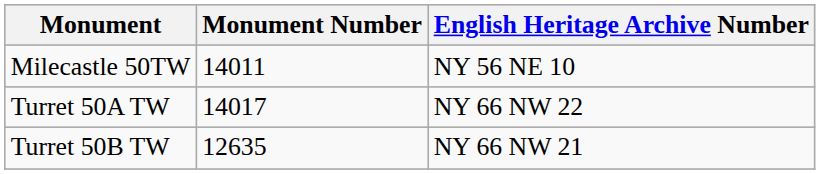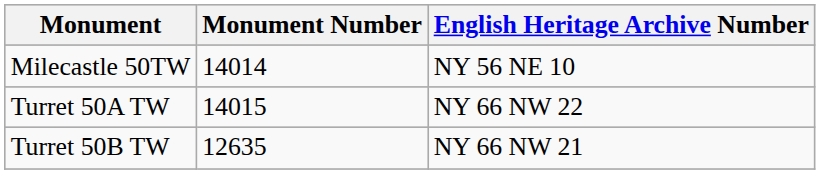Milecastle 50TW | Monument Number: 14011 -> 14014
Turret 50A TW | Monument Number: 14017 -> 14015
